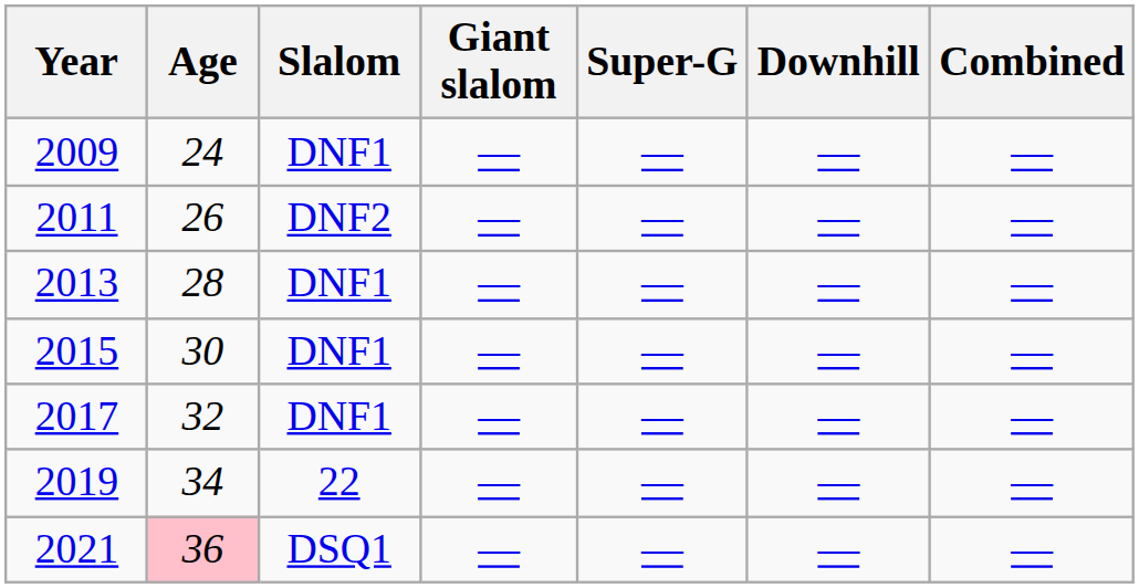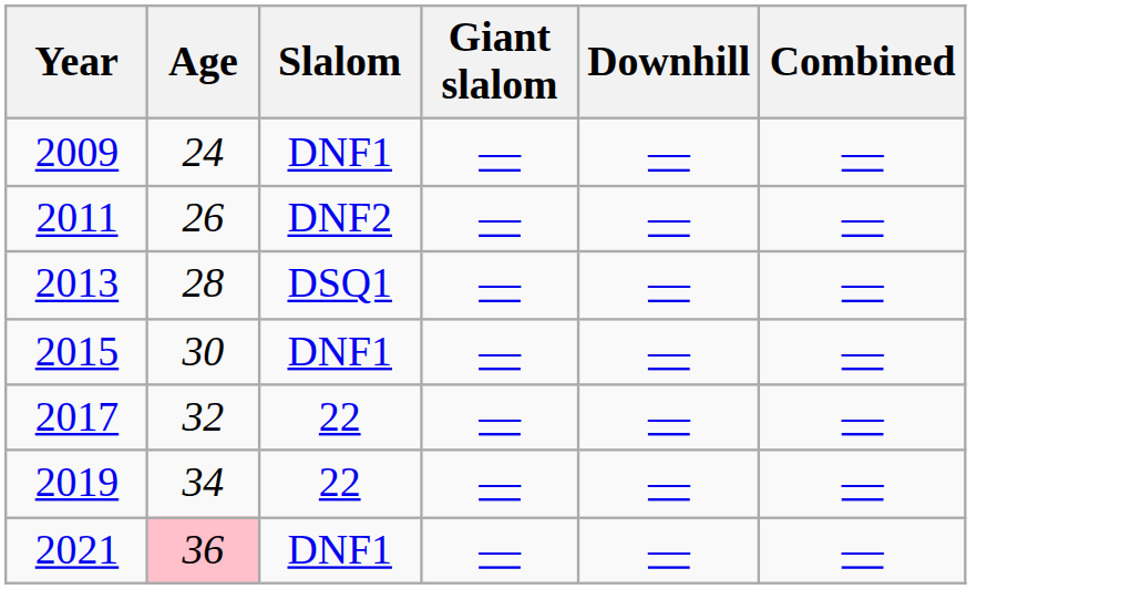- column: Super-G | — | — | — | — | — | — | —
2013 | Slalom: DNF1 -> DSQ1
2017 | Slalom: DNF1 -> 22
2021 | Slalom: DSQ1 -> DNF1
